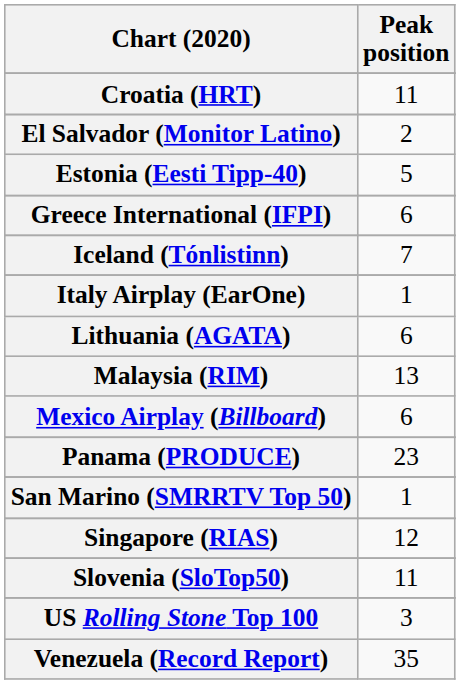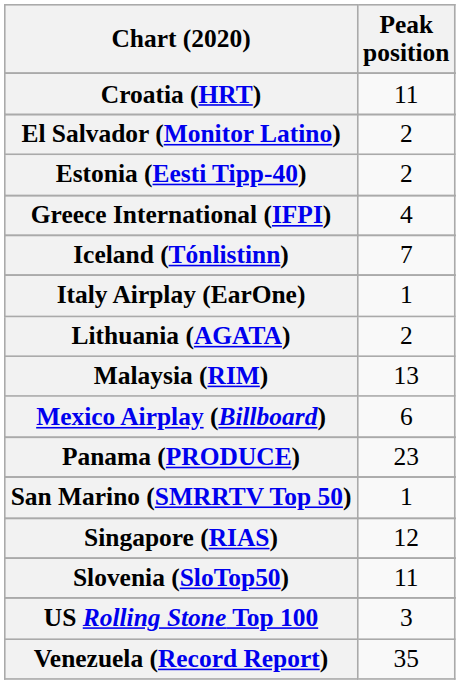Estonia (Eesti Tipp-40) | Peak position: 5 -> 2
Greece International (IFPI) | Peak position: 6 -> 4
Lithuania (AGATA) | Peak position: 6 -> 2
